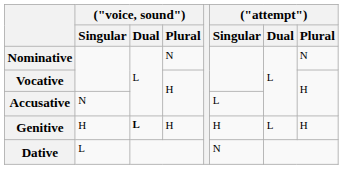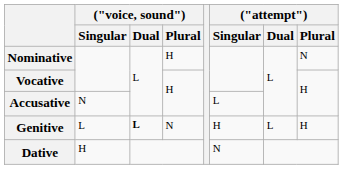Nominative | ("voice, sound") / Plural: N -> H
Genitive | ("voice, sound") / Singular: H -> L
Genitive | ("voice, sound") / Plural: H -> N
Dative | ("voice, sound") / Singular: L -> H
